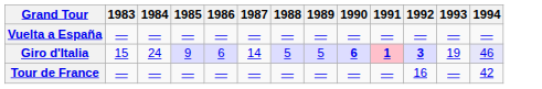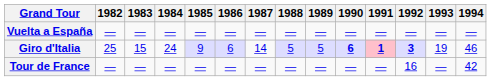+ column: 1982 | — | 25 | —
Giro d'Italia | 1994: lavender background -> no background
